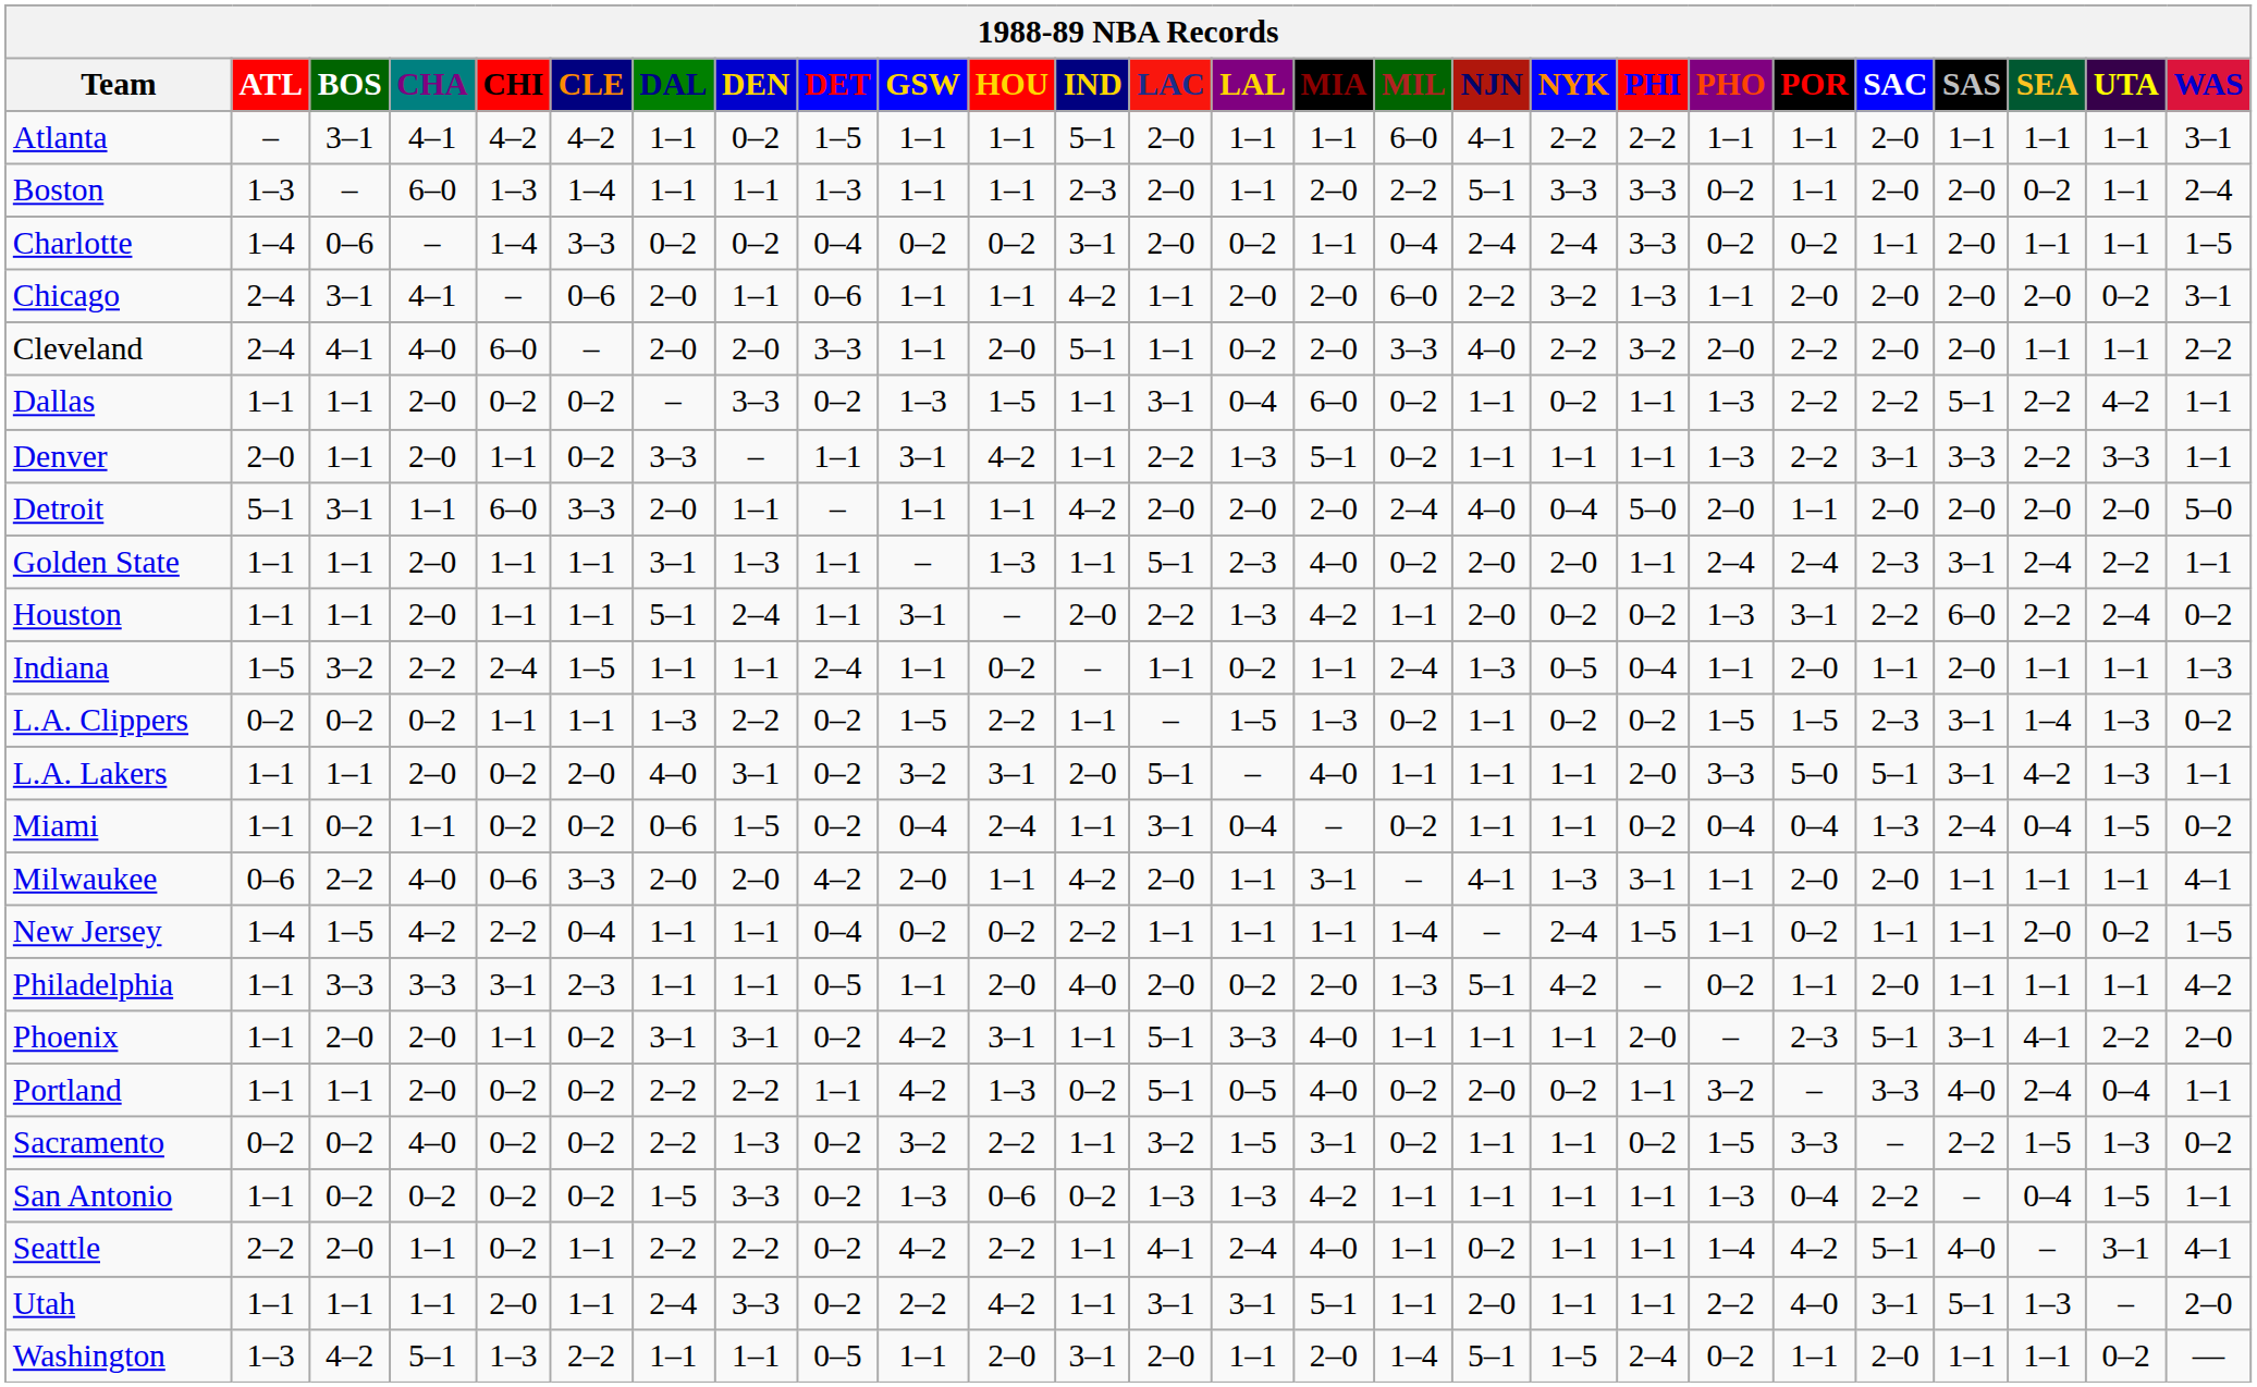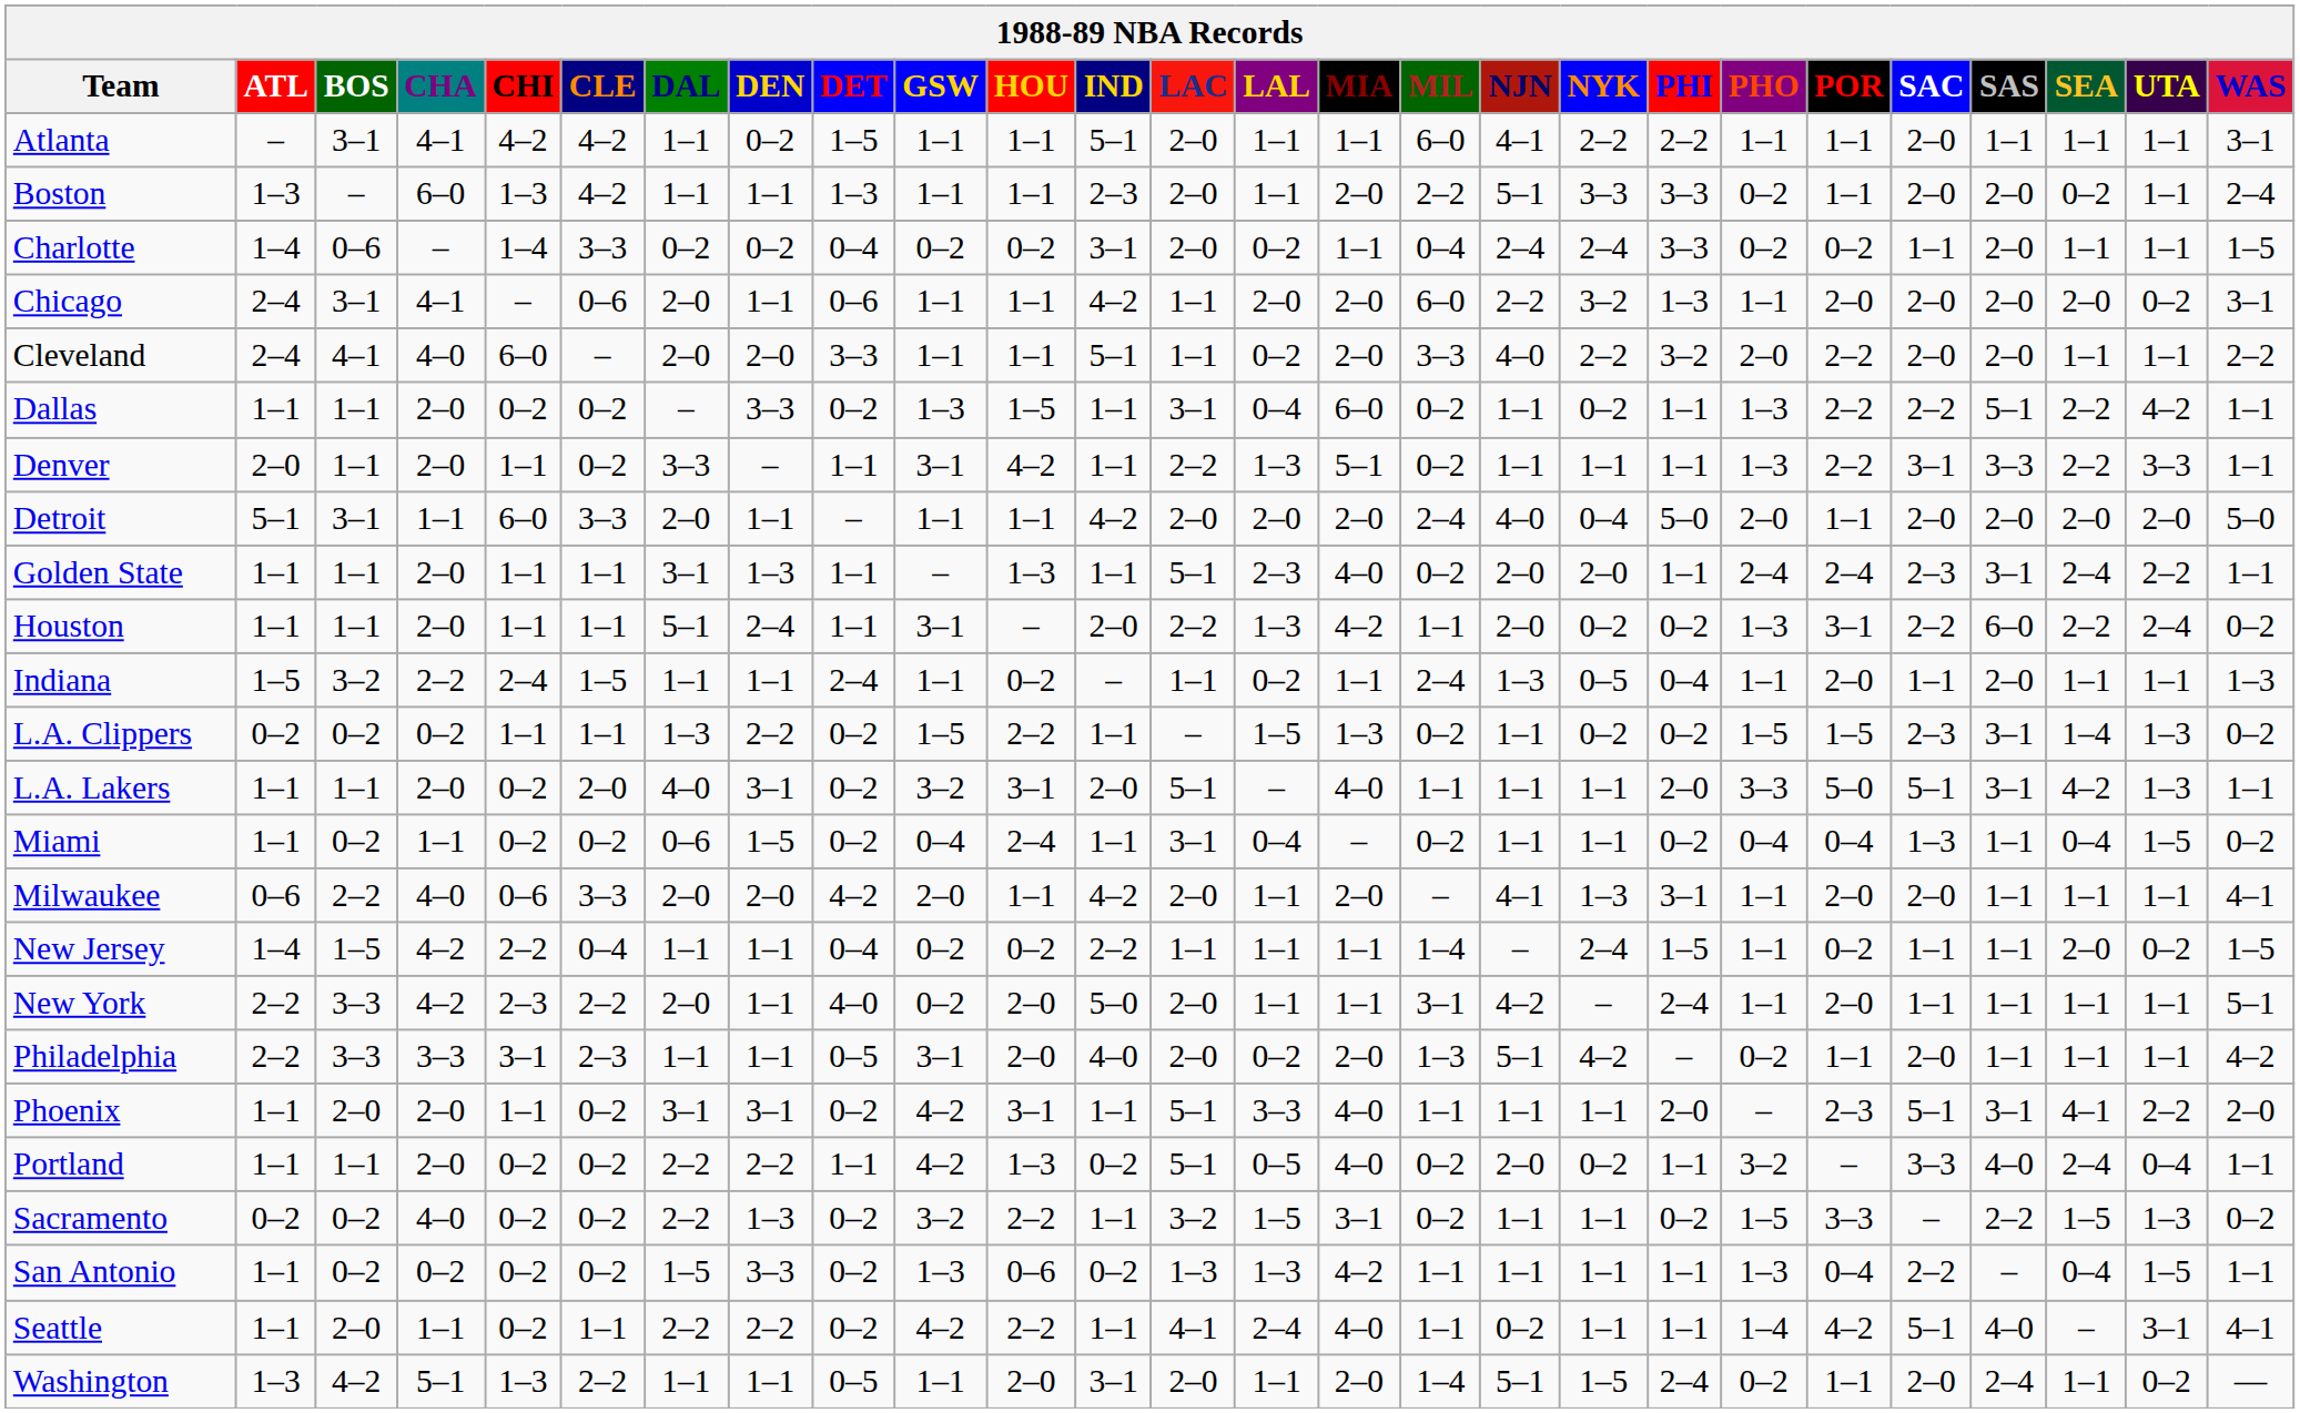Boston | CLE: 1–4 -> 4–2
Cleveland | HOU: 2–0 -> 1–1
Miami | SAS: 2–4 -> 1–1
Milwaukee | MIA: 3–1 -> 2–0
+ row: New York | 2–2 | 3–3 | 4–2 | 2–3 | 2–2 | 2–0 | 1–1 | 4–0 | 0–2 | 2–0 | 5–0 | 2–0 | 1–1 | 1–1 | 3–1 | 4–2 | – | 2–4 | 1–1 | 2–0 | 1–1 | 1–1 | 1–1 | 1–1 | 5–1
Philadelphia | ATL: 1–1 -> 2–2
Philadelphia | GSW: 1–1 -> 3–1
Seattle | ATL: 2–2 -> 1–1
- row: Utah | 1–1 | 1–1 | 1–1 | 2–0 | 1–1 | 2–4 | 3–3 | 0–2 | 2–2 | 4–2 | 1–1 | 3–1 | 3–1 | 5–1 | 1–1 | 2–0 | 1–1 | 1–1 | 2–2 | 4–0 | 3–1 | 5–1 | 1–3 | – | 2–0
Washington | SAS: 1–1 -> 2–4
